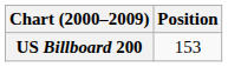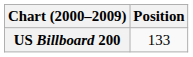US Billboard 200 | Position: 153 -> 133
